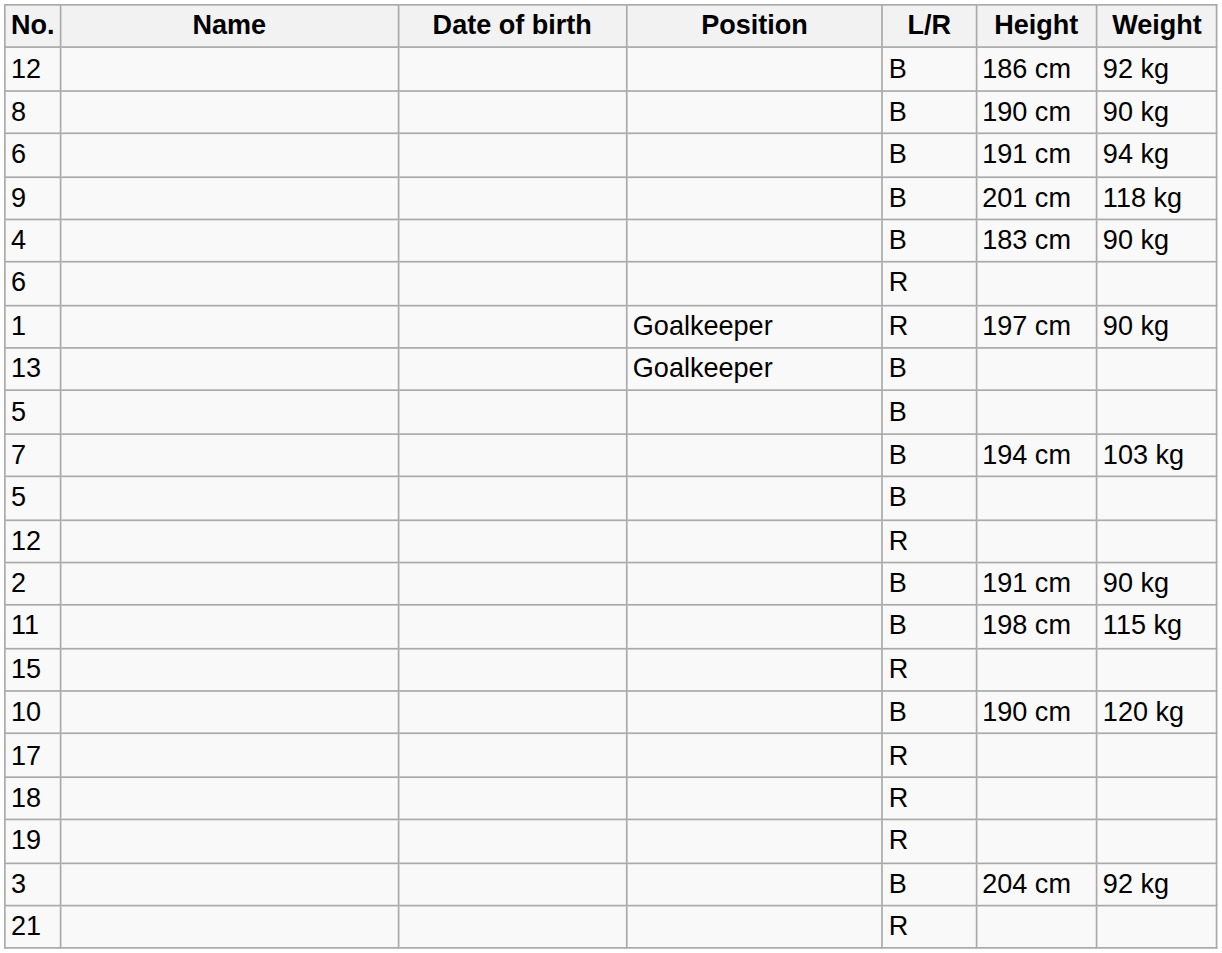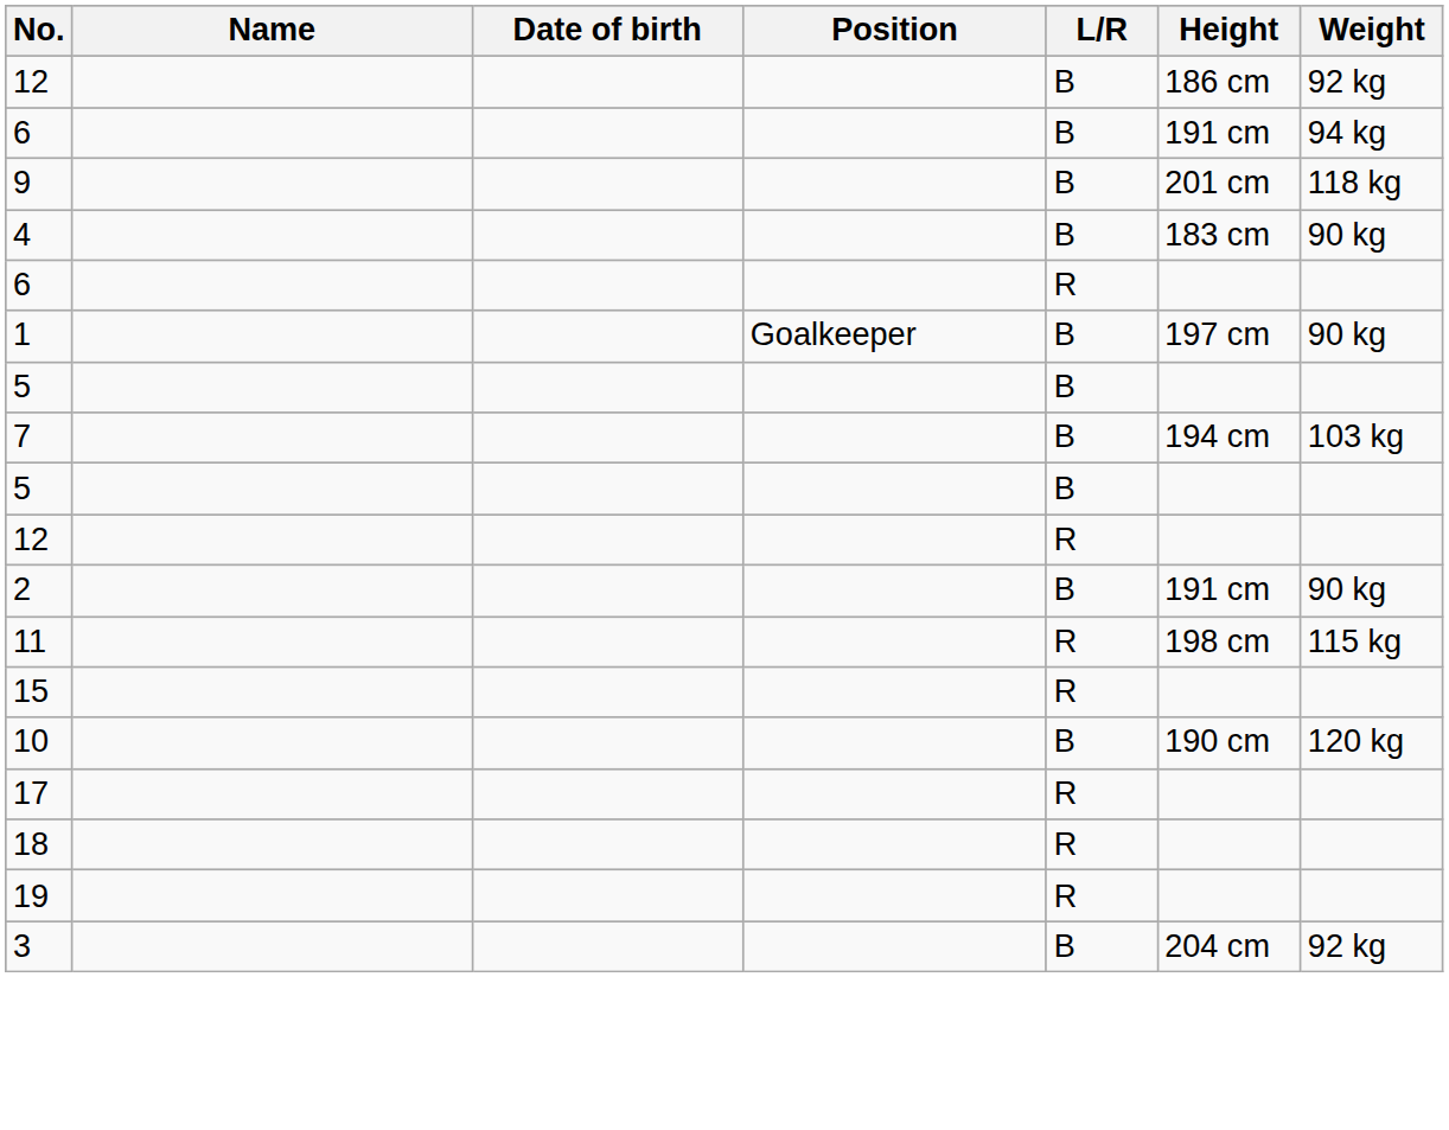- row: 8 | B | 190 cm | 90 kg
1 | L/R: R -> B
- row: 13 | Goalkeeper | B
11 | L/R: B -> R
- row: 21 | R
